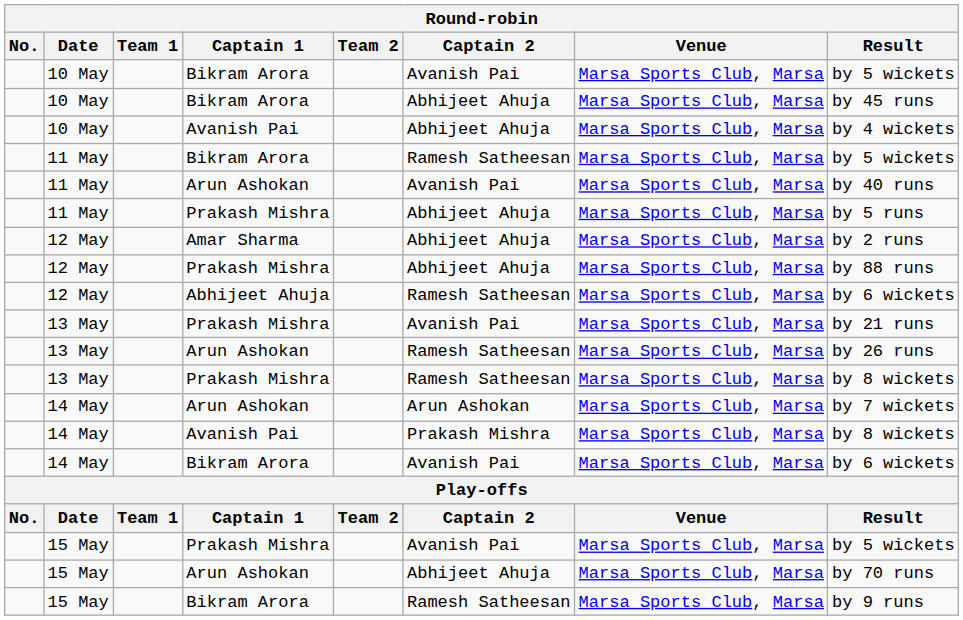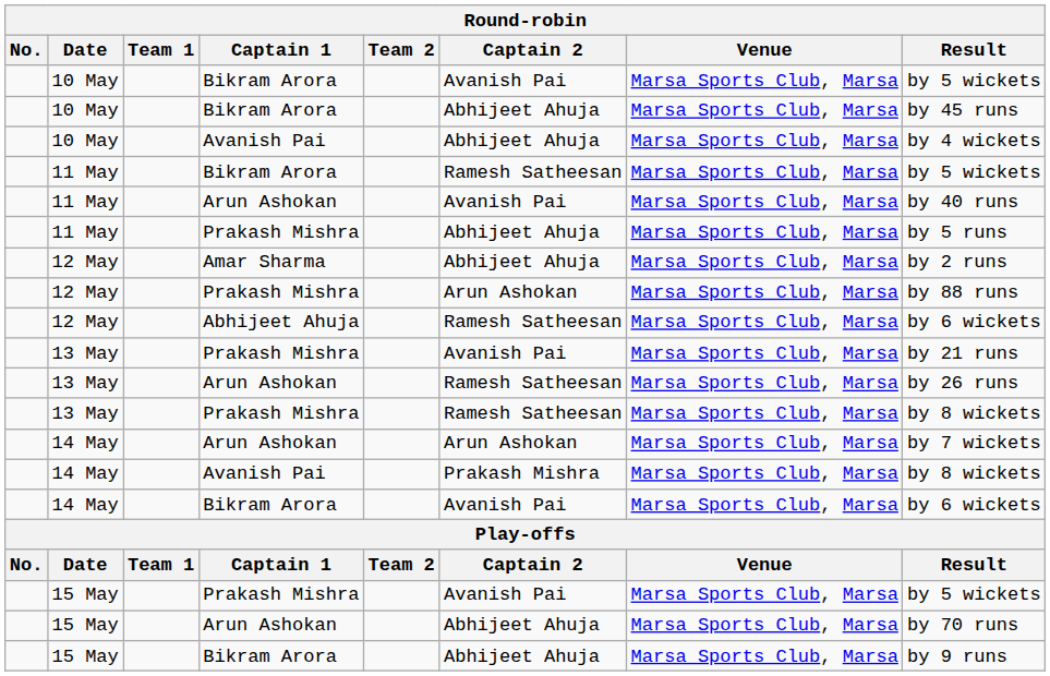12 May / Prakash Mishra | Captain 2: Abhijeet Ahuja -> Arun Ashokan
15 May / Bikram Arora | Captain 2: Ramesh Satheesan -> Abhijeet Ahuja
